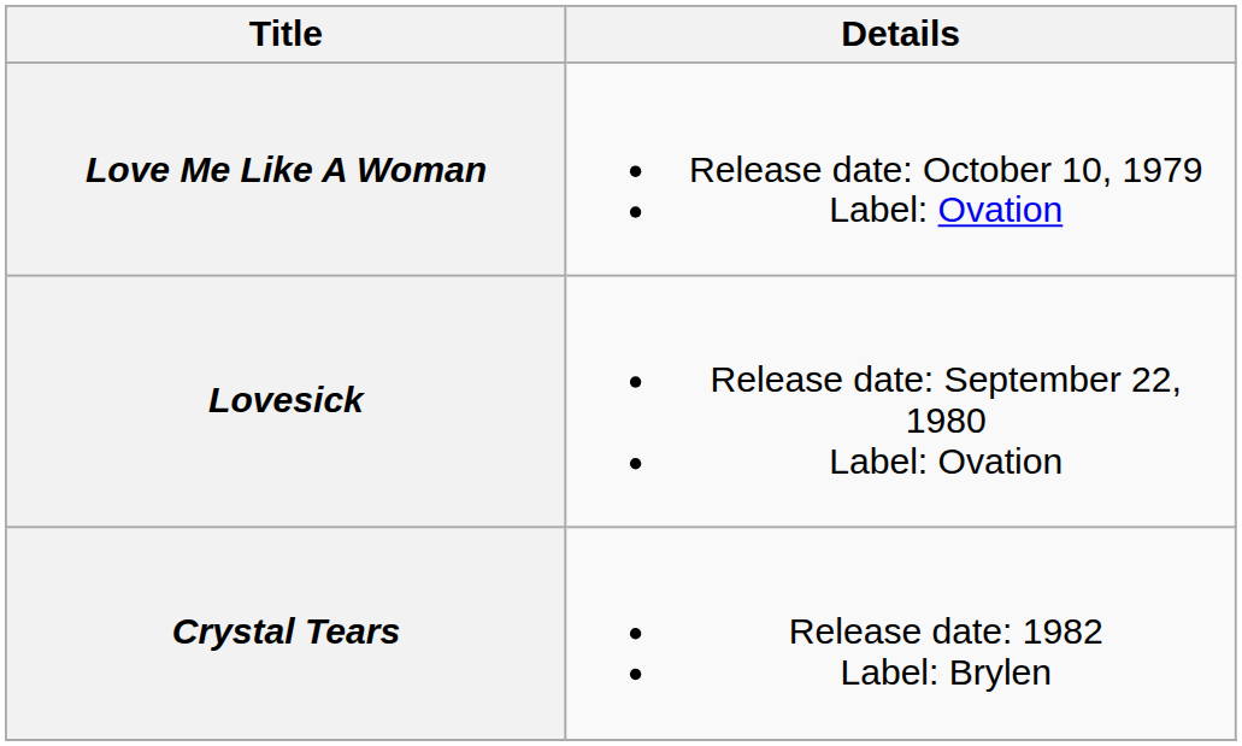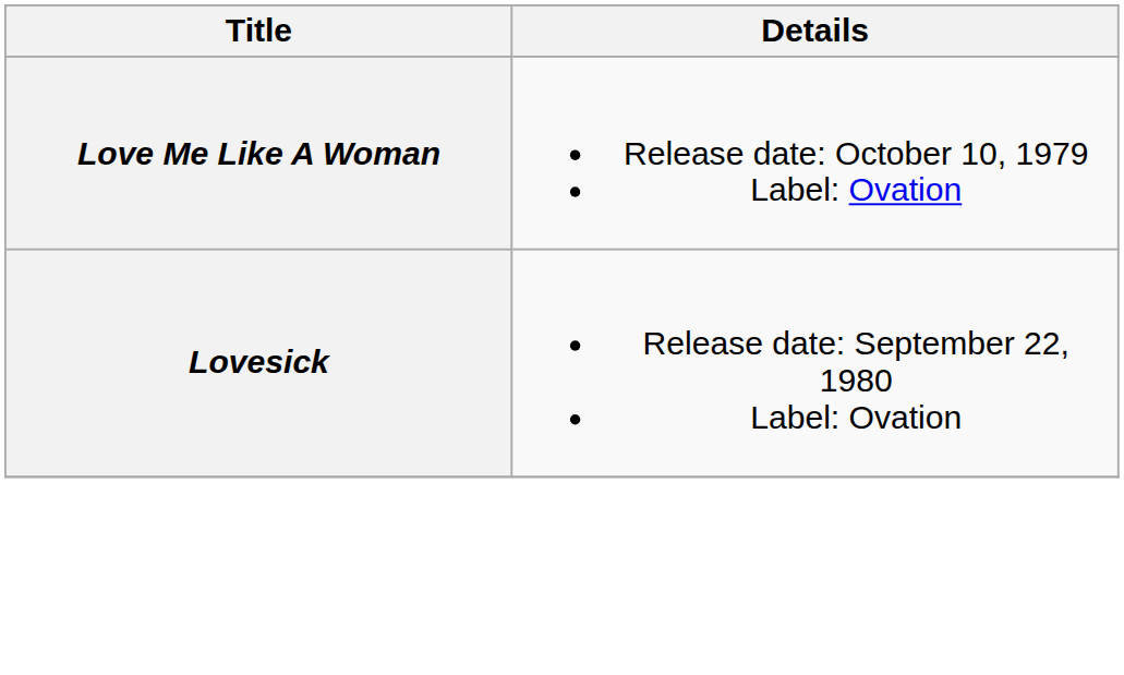- row: Crystal Tears | Release date: 1982 Label: Brylen
